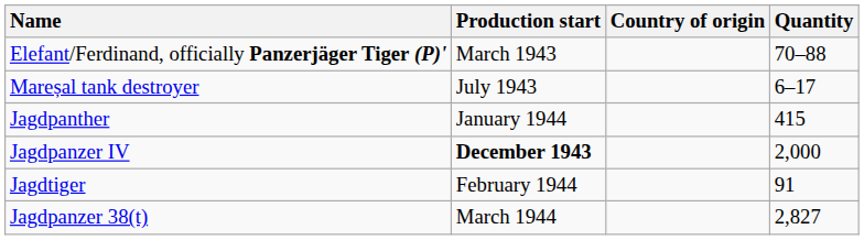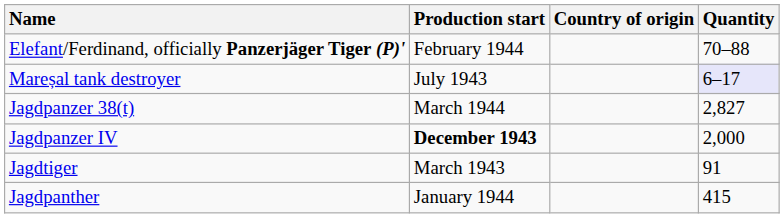Elefant/Ferdinand, officially Panzerjäger Tiger (P)' | Production start: March 1943 -> February 1944
Mareșal tank destroyer | Quantity: no background -> lavender background
rows swapped: Jagdpanther <-> Jagdpanzer 38(t)
Jagdtiger | Production start: February 1944 -> March 1943
